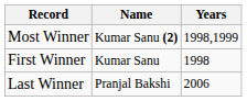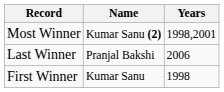Most Winner | Years: 1998,1999 -> 1998,2001
rows swapped: First Winner <-> Last Winner
